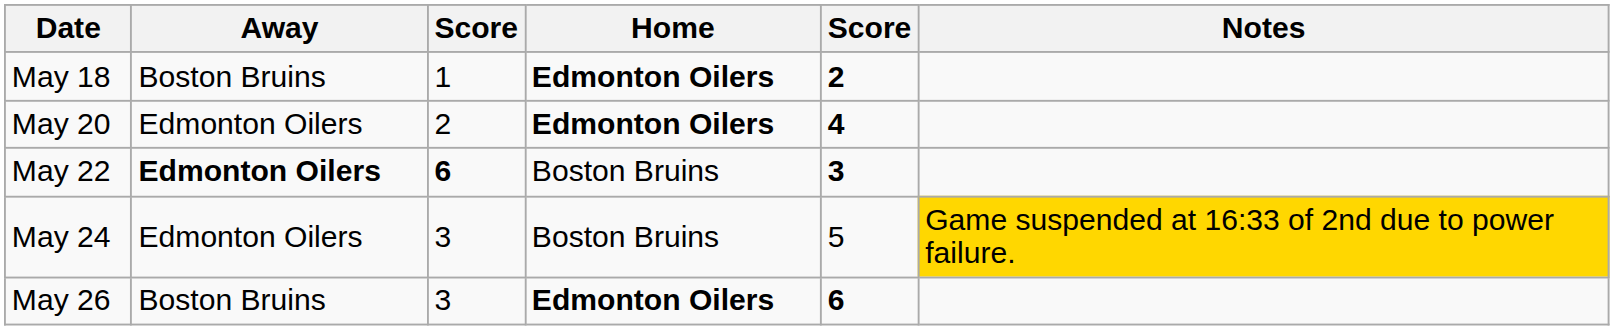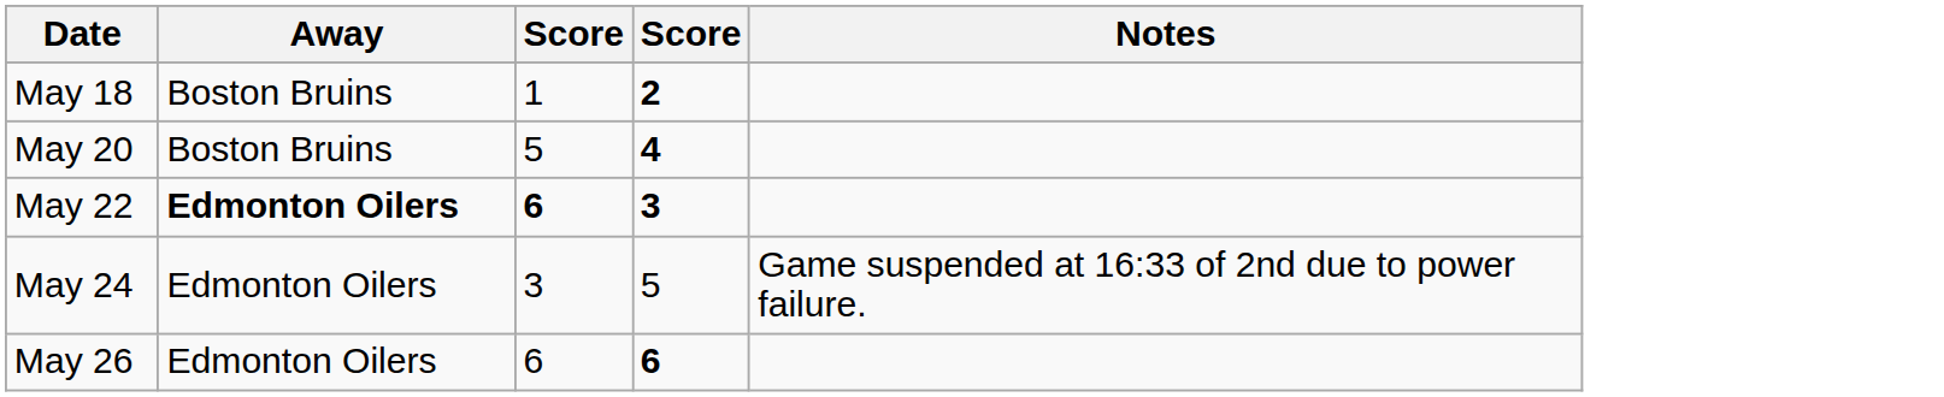- column: Home | Edmonton Oilers | Edmonton Oilers | Boston Bruins | Boston Bruins | Edmonton Oilers
May 20 | Away: Edmonton Oilers -> Boston Bruins
May 20 | column 3: 2 -> 5
May 24 | Notes: gold background -> no background
May 26 | Away: Boston Bruins -> Edmonton Oilers
May 26 | column 3: 3 -> 6
